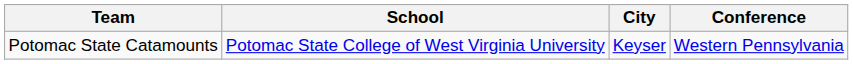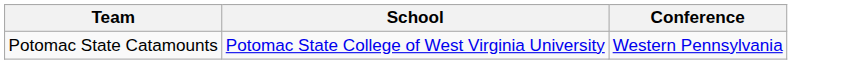- column: City | Keyser
